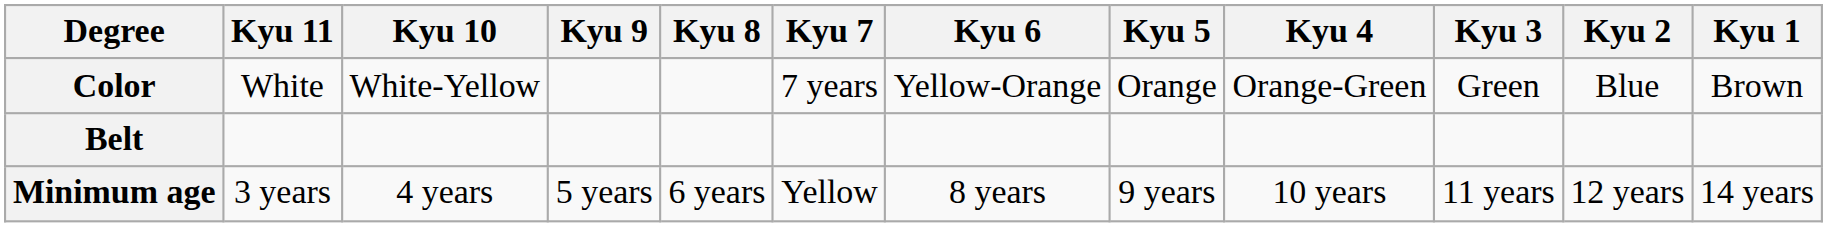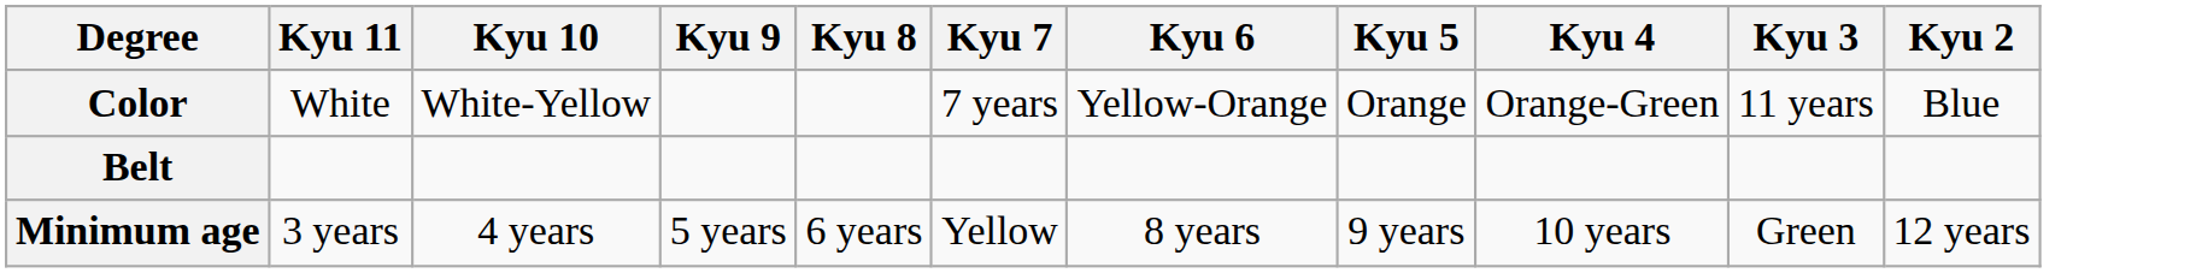- column: Kyu 1 | Brown | 14 years
Color | Kyu 3: Green -> 11 years
Minimum age | Kyu 3: 11 years -> Green
